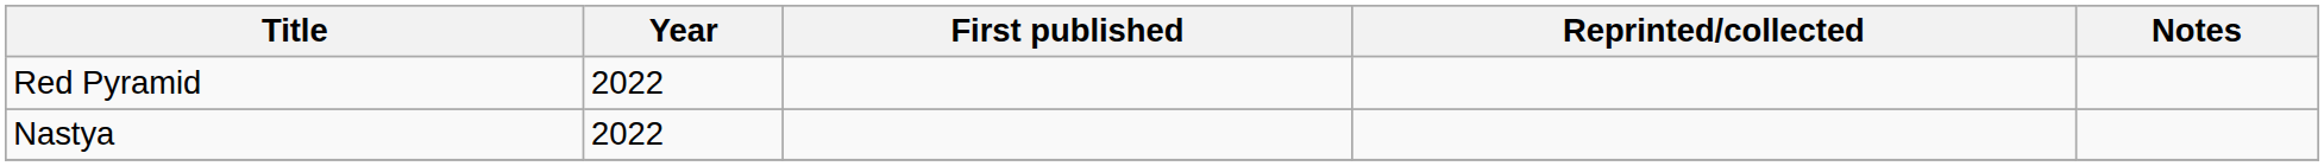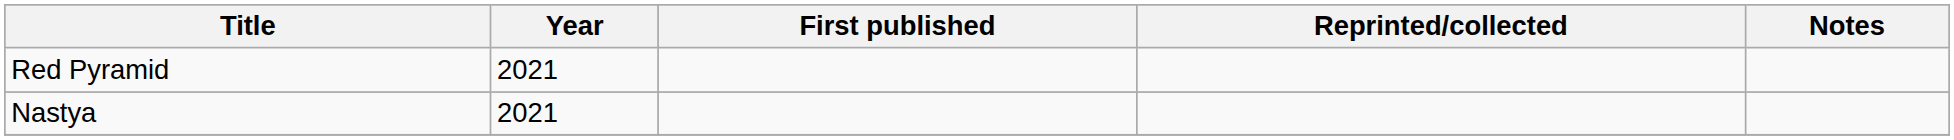Red Pyramid | Year: 2022 -> 2021
Nastya | Year: 2022 -> 2021
